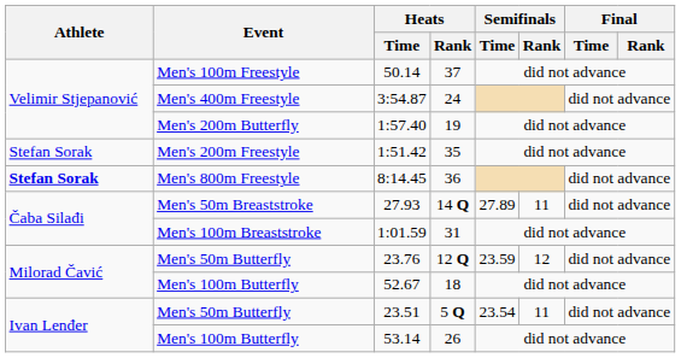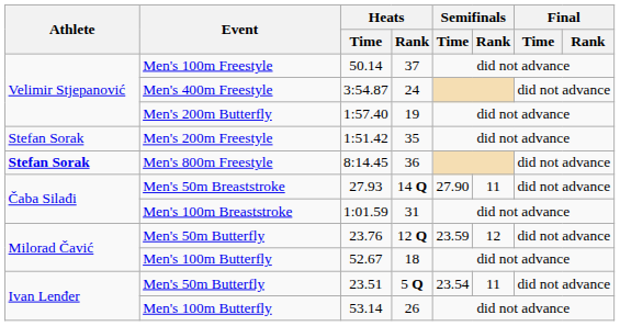27.93 | Semifinals / Time: 27.89 -> 27.90
